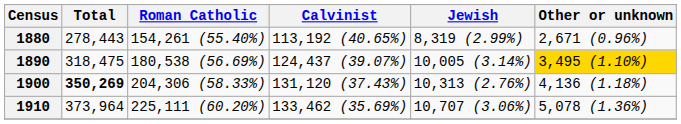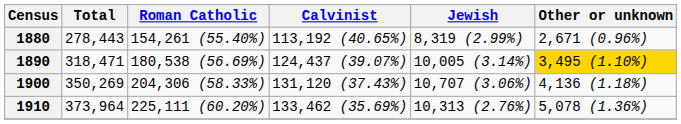1890 | Total: 318,475 -> 318,471
1900 | Total: bold -> normal
1900 | Jewish: 10,313 (2.76%) -> 10,707 (3.06%)
1910 | Jewish: 10,707 (3.06%) -> 10,313 (2.76%)
